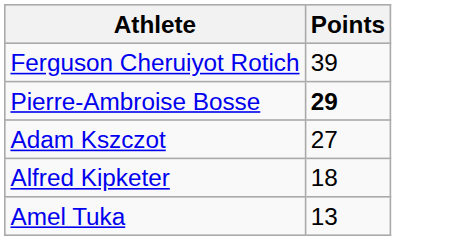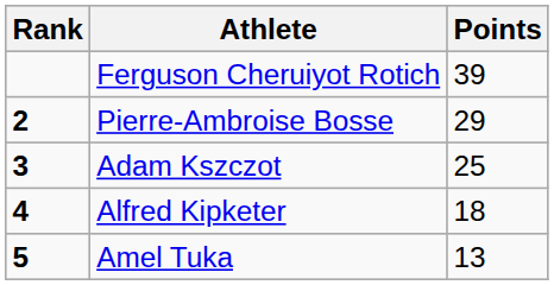+ column: Rank | 2 | 3 | 4 | 5
Pierre-Ambroise Bosse | Points: bold -> normal
Adam Kszczot | Points: 27 -> 25
